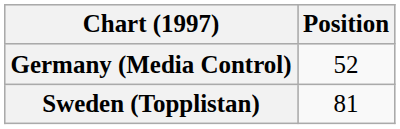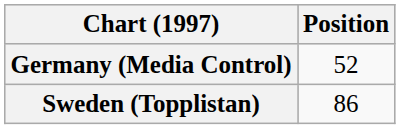Sweden (Topplistan) | Position: 81 -> 86
